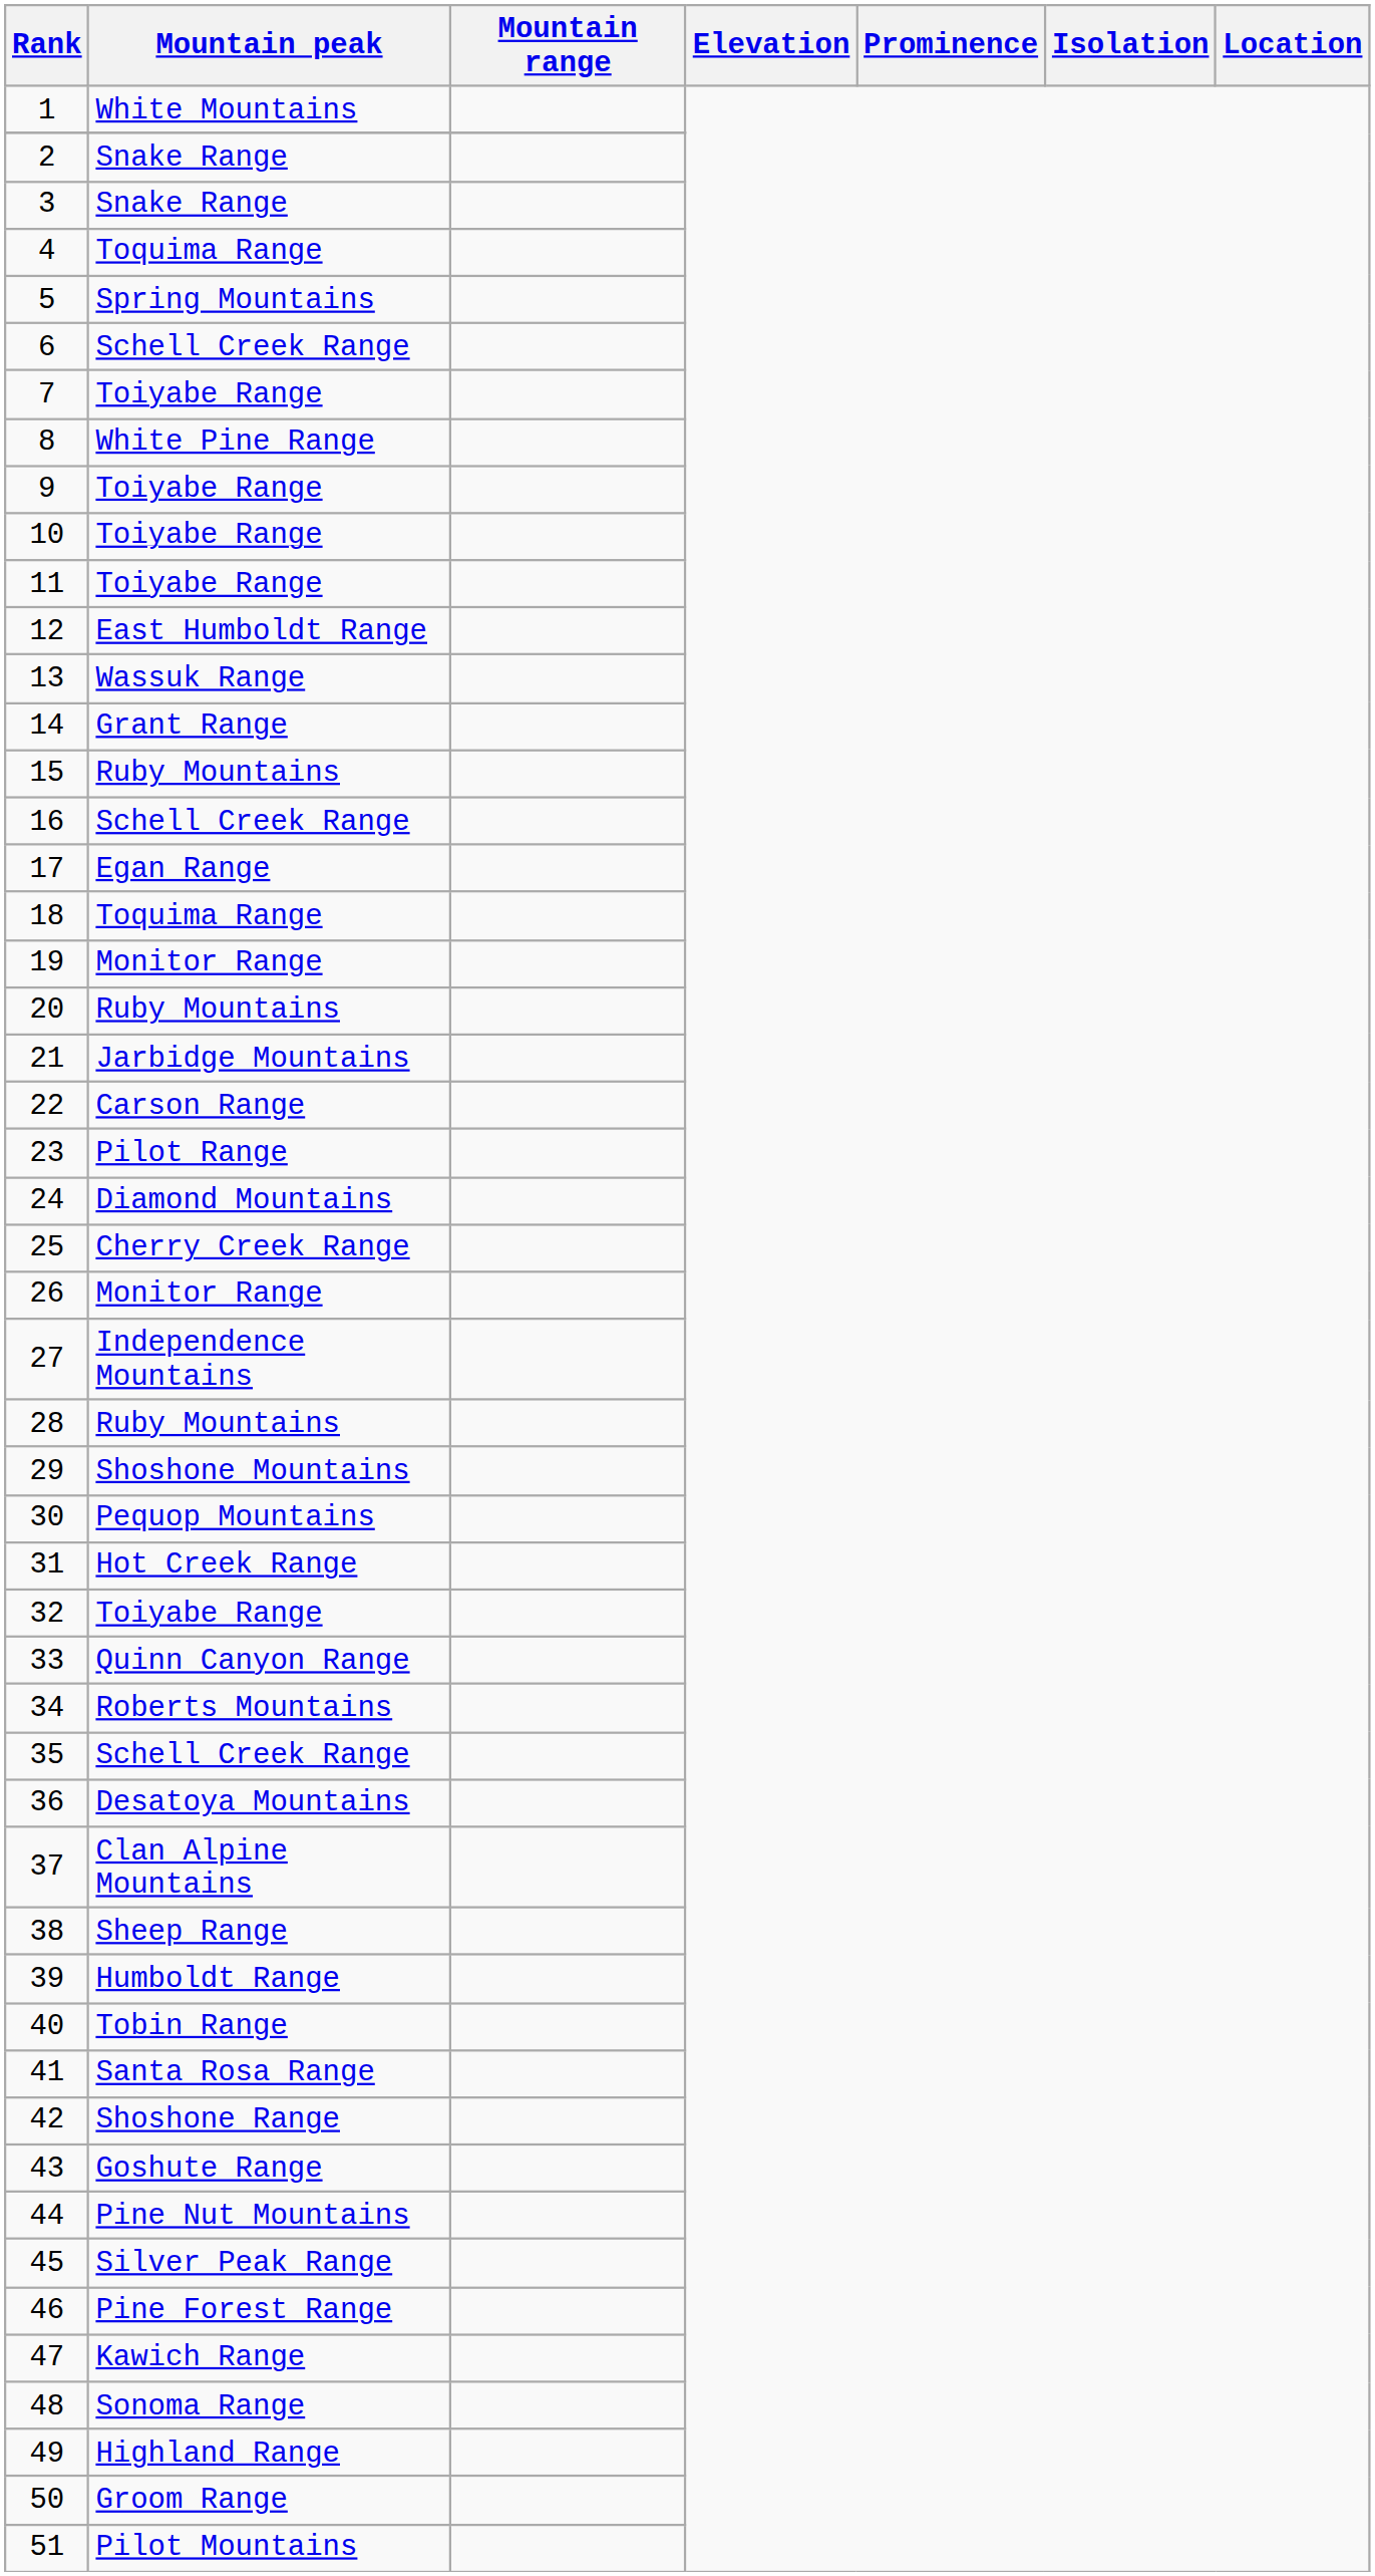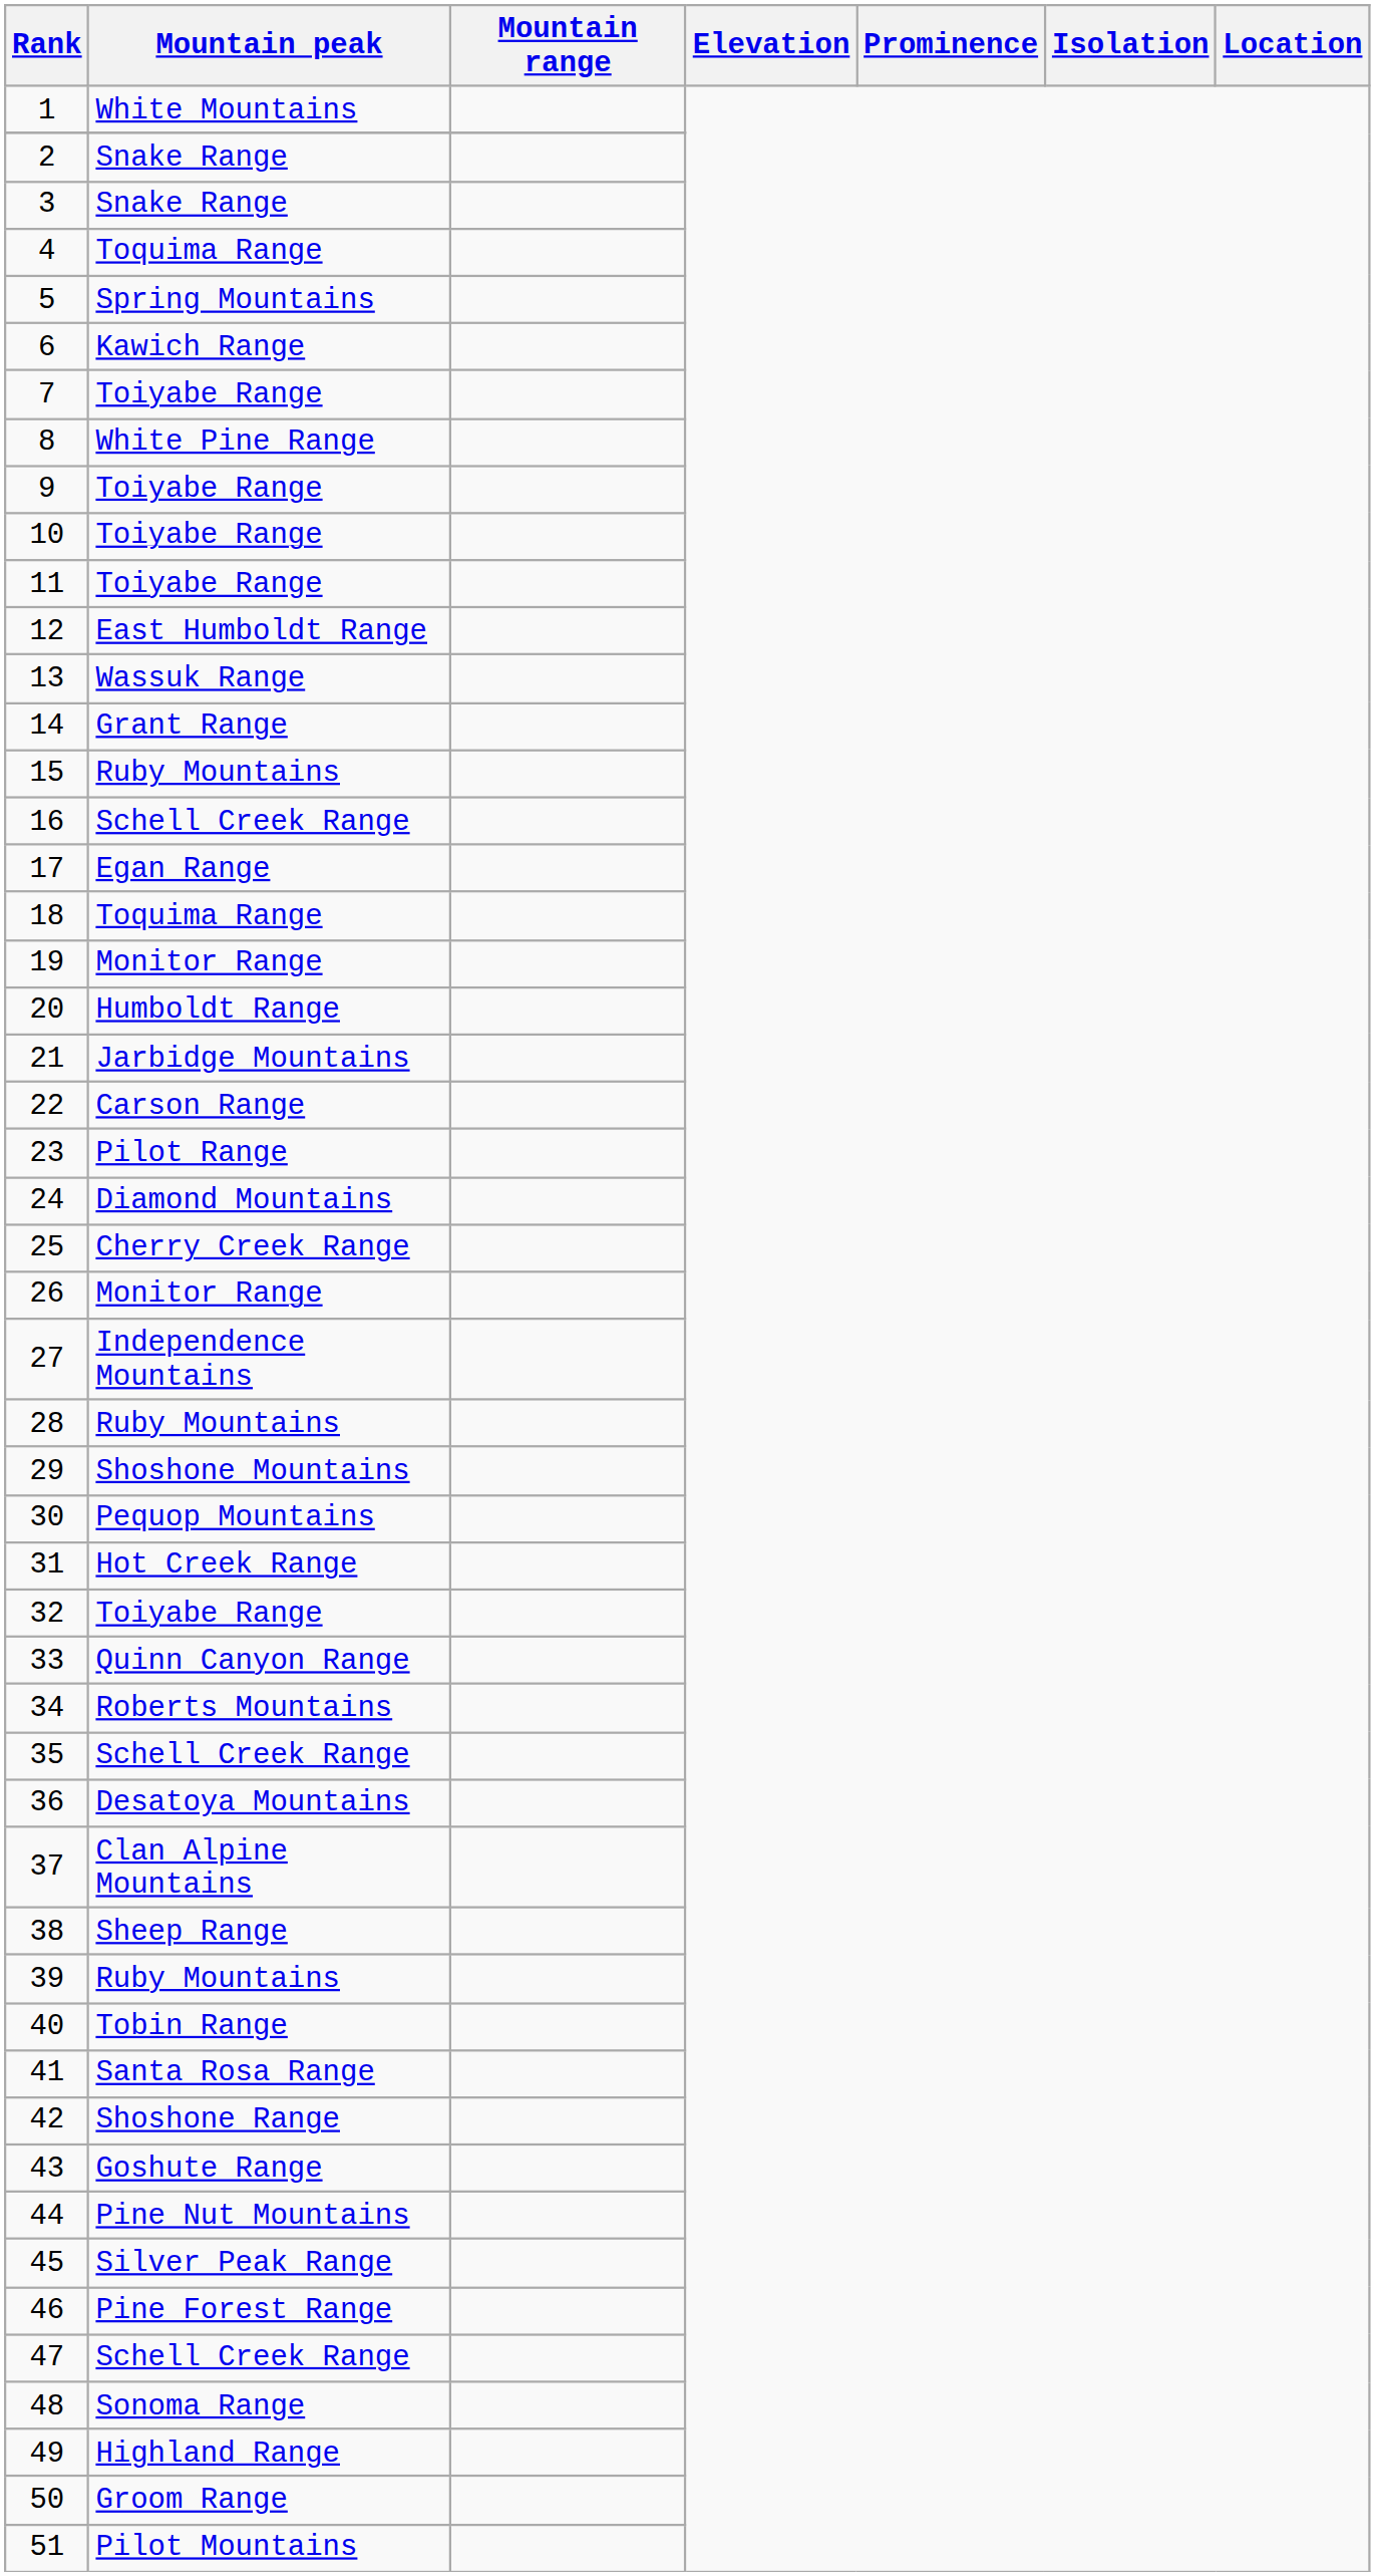6 | Mountain peak: Schell Creek Range -> Kawich Range
20 | Mountain peak: Ruby Mountains -> Humboldt Range
39 | Mountain peak: Humboldt Range -> Ruby Mountains
47 | Mountain peak: Kawich Range -> Schell Creek Range
